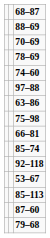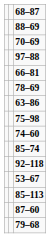rows swapped: 97–88 <-> 78–69
rows swapped: 66–81 <-> 74–60
